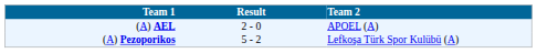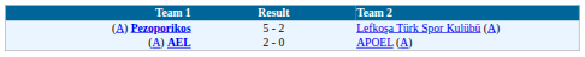rows swapped: (A) AEL <-> (A) Pezoporikos
